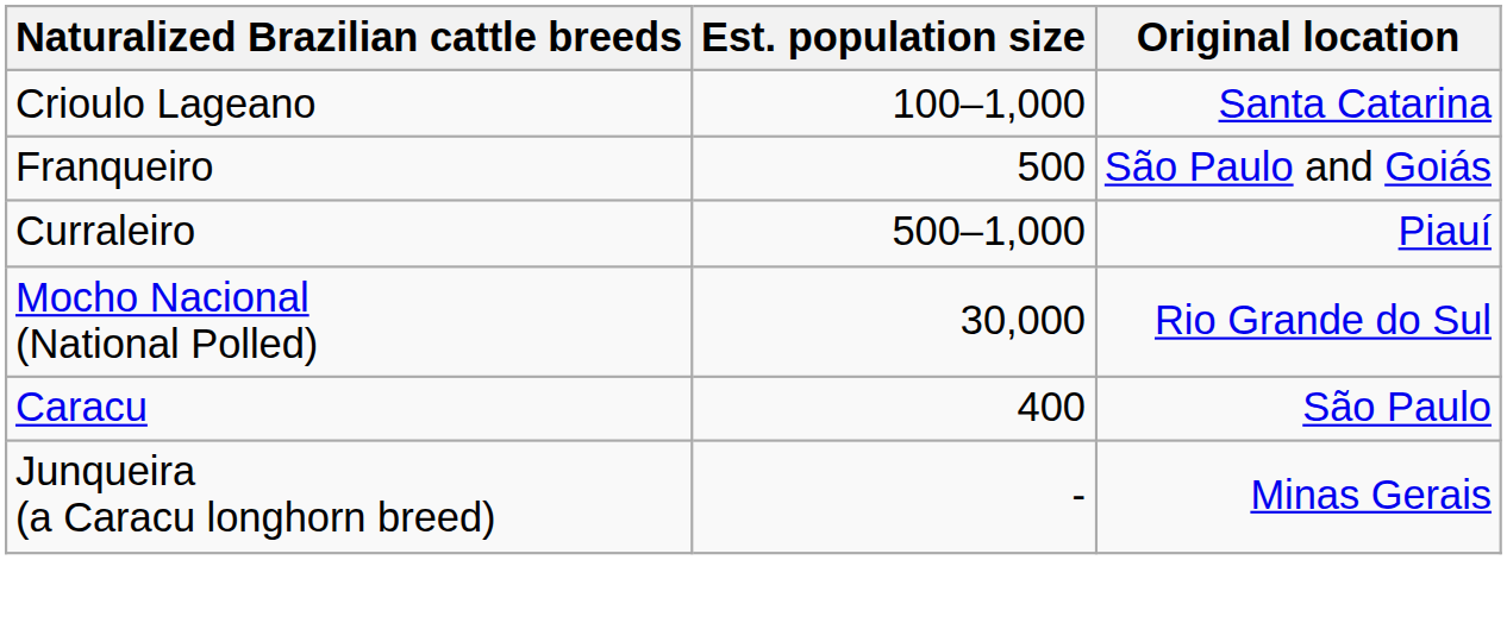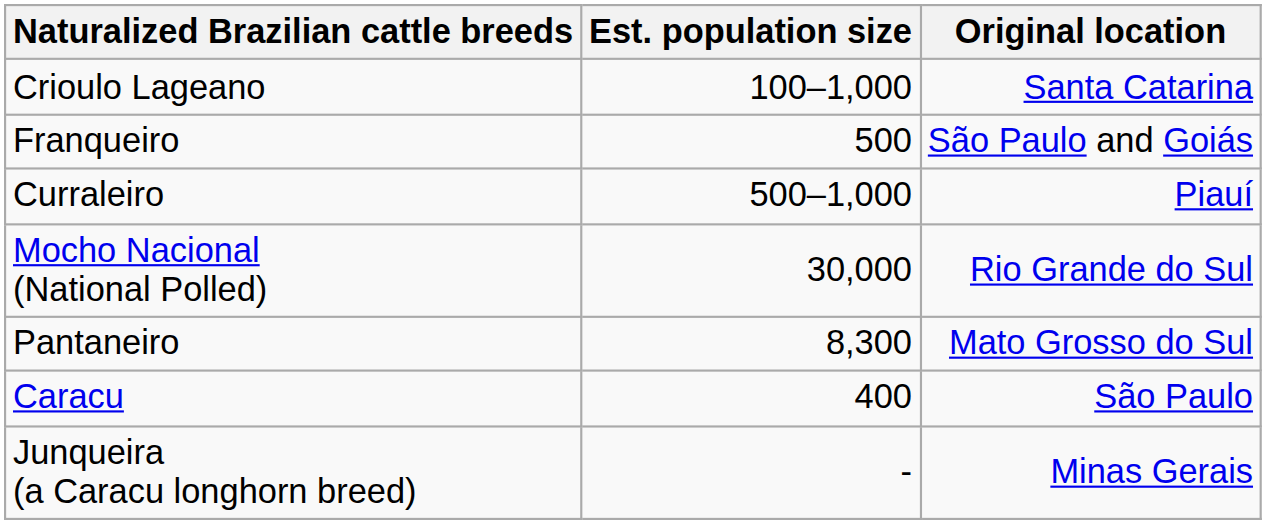+ row: Pantaneiro | 8,300 | Mato Grosso do Sul
